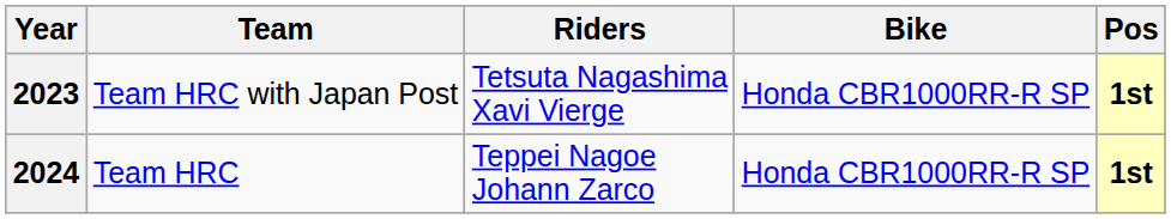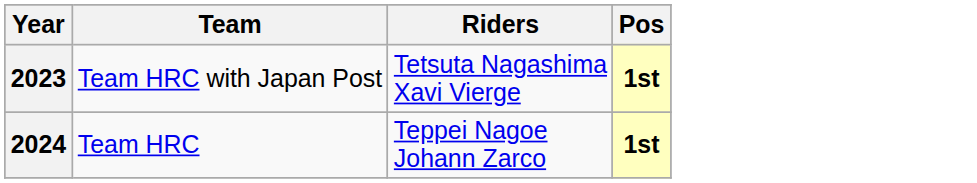- column: Bike | Honda CBR1000RR-R SP | Honda CBR1000RR-R SP
